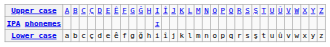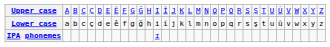rows swapped: Lower case <-> IPA phonemes
